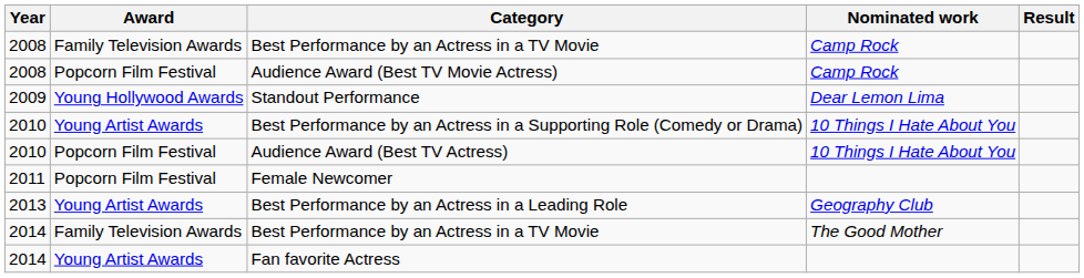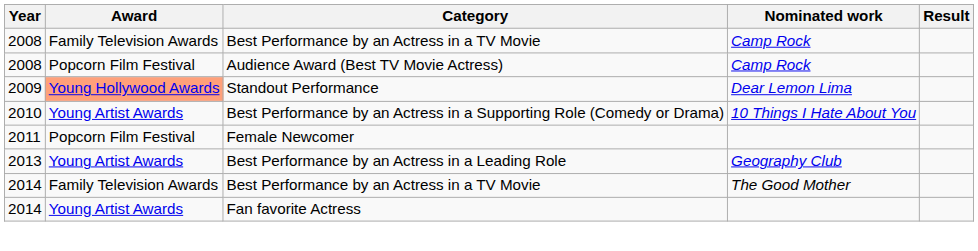Standout Performance | Award: no background -> lightsalmon background
- row: 2010 | Popcorn Film Festival | Audience Award (Best TV Actress) | 10 Things I Hate About You
